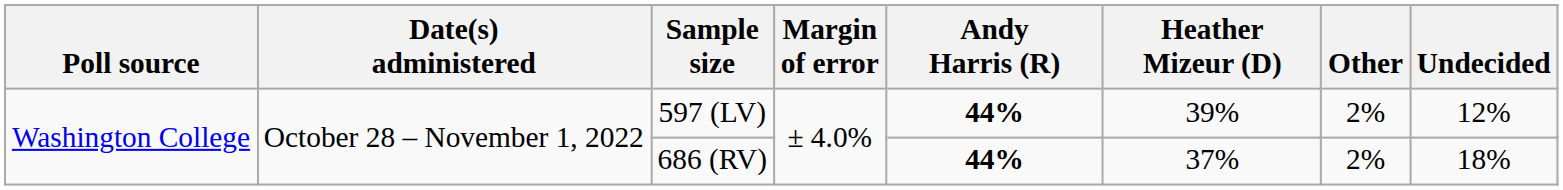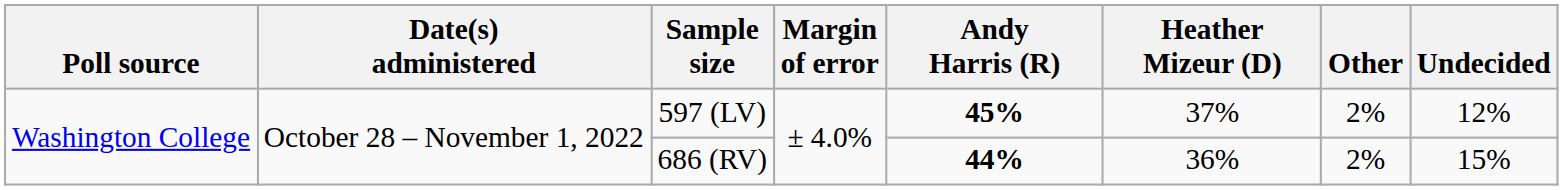597 (LV) | Andy Harris (R): 44% -> 45%
597 (LV) | Heather Mizeur (D): 39% -> 37%
686 (RV) | Heather Mizeur (D): 37% -> 36%
686 (RV) | Undecided: 18% -> 15%
